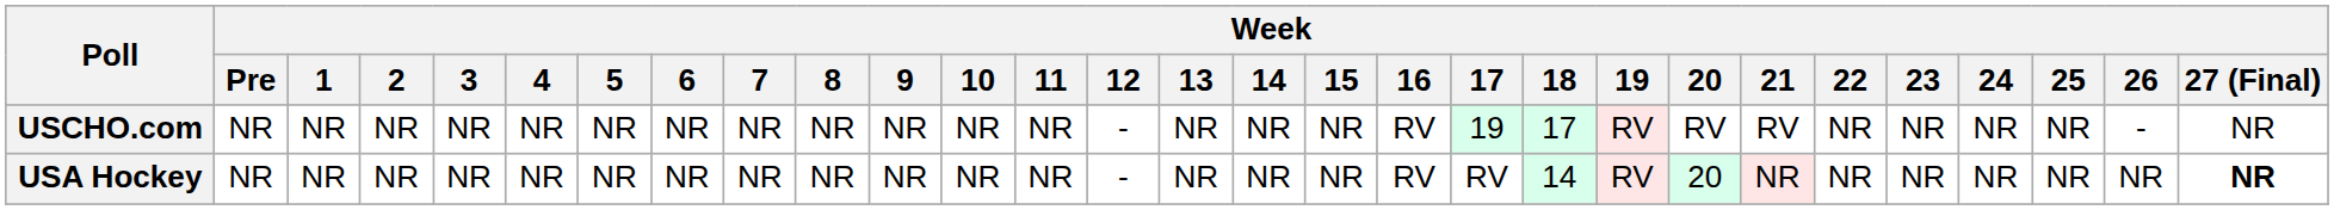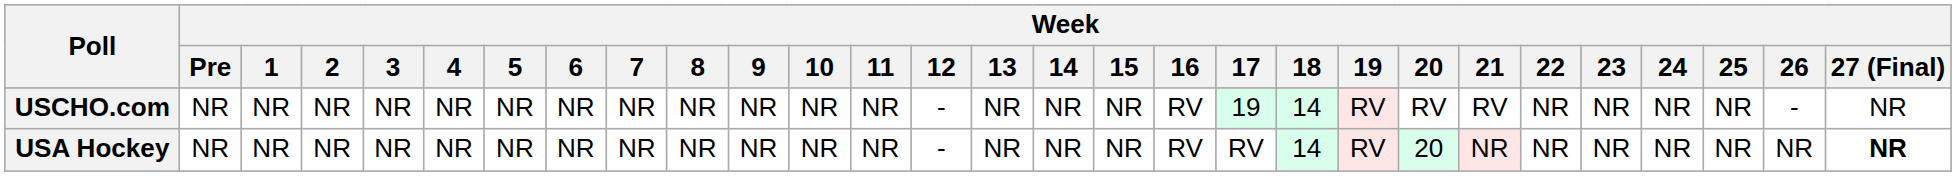USCHO.com | Week / 18: 17 -> 14
